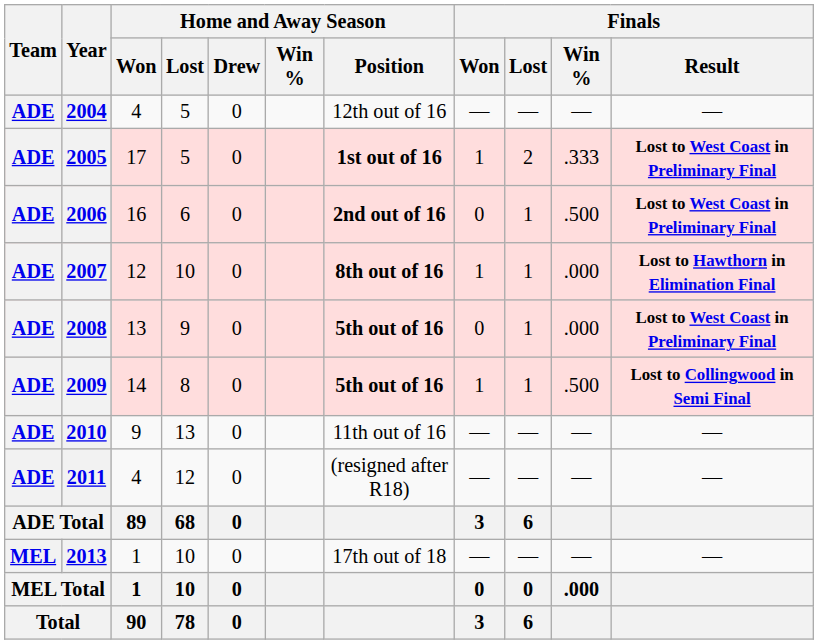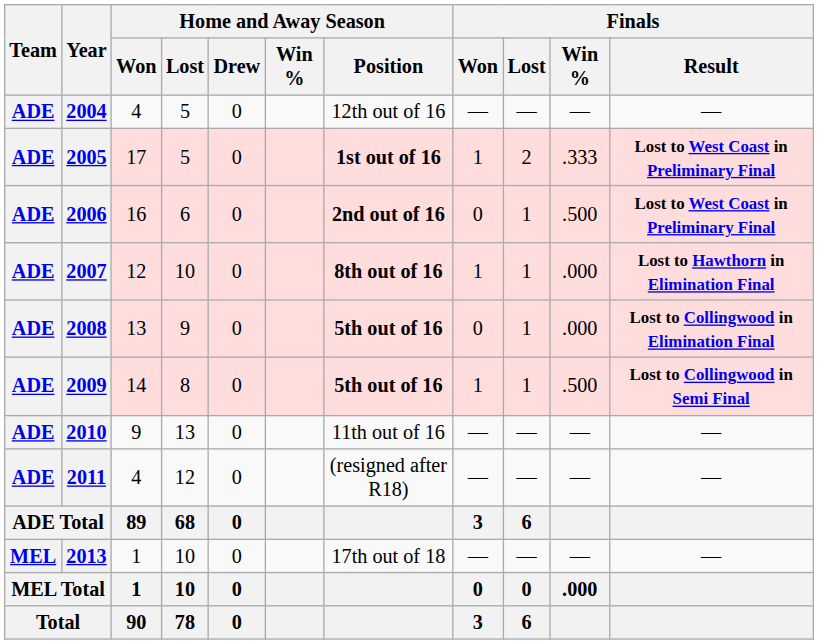2008 | Finals / Result: Lost to West Coast in Preliminary Final -> Lost to Collingwood in Elimination Final
